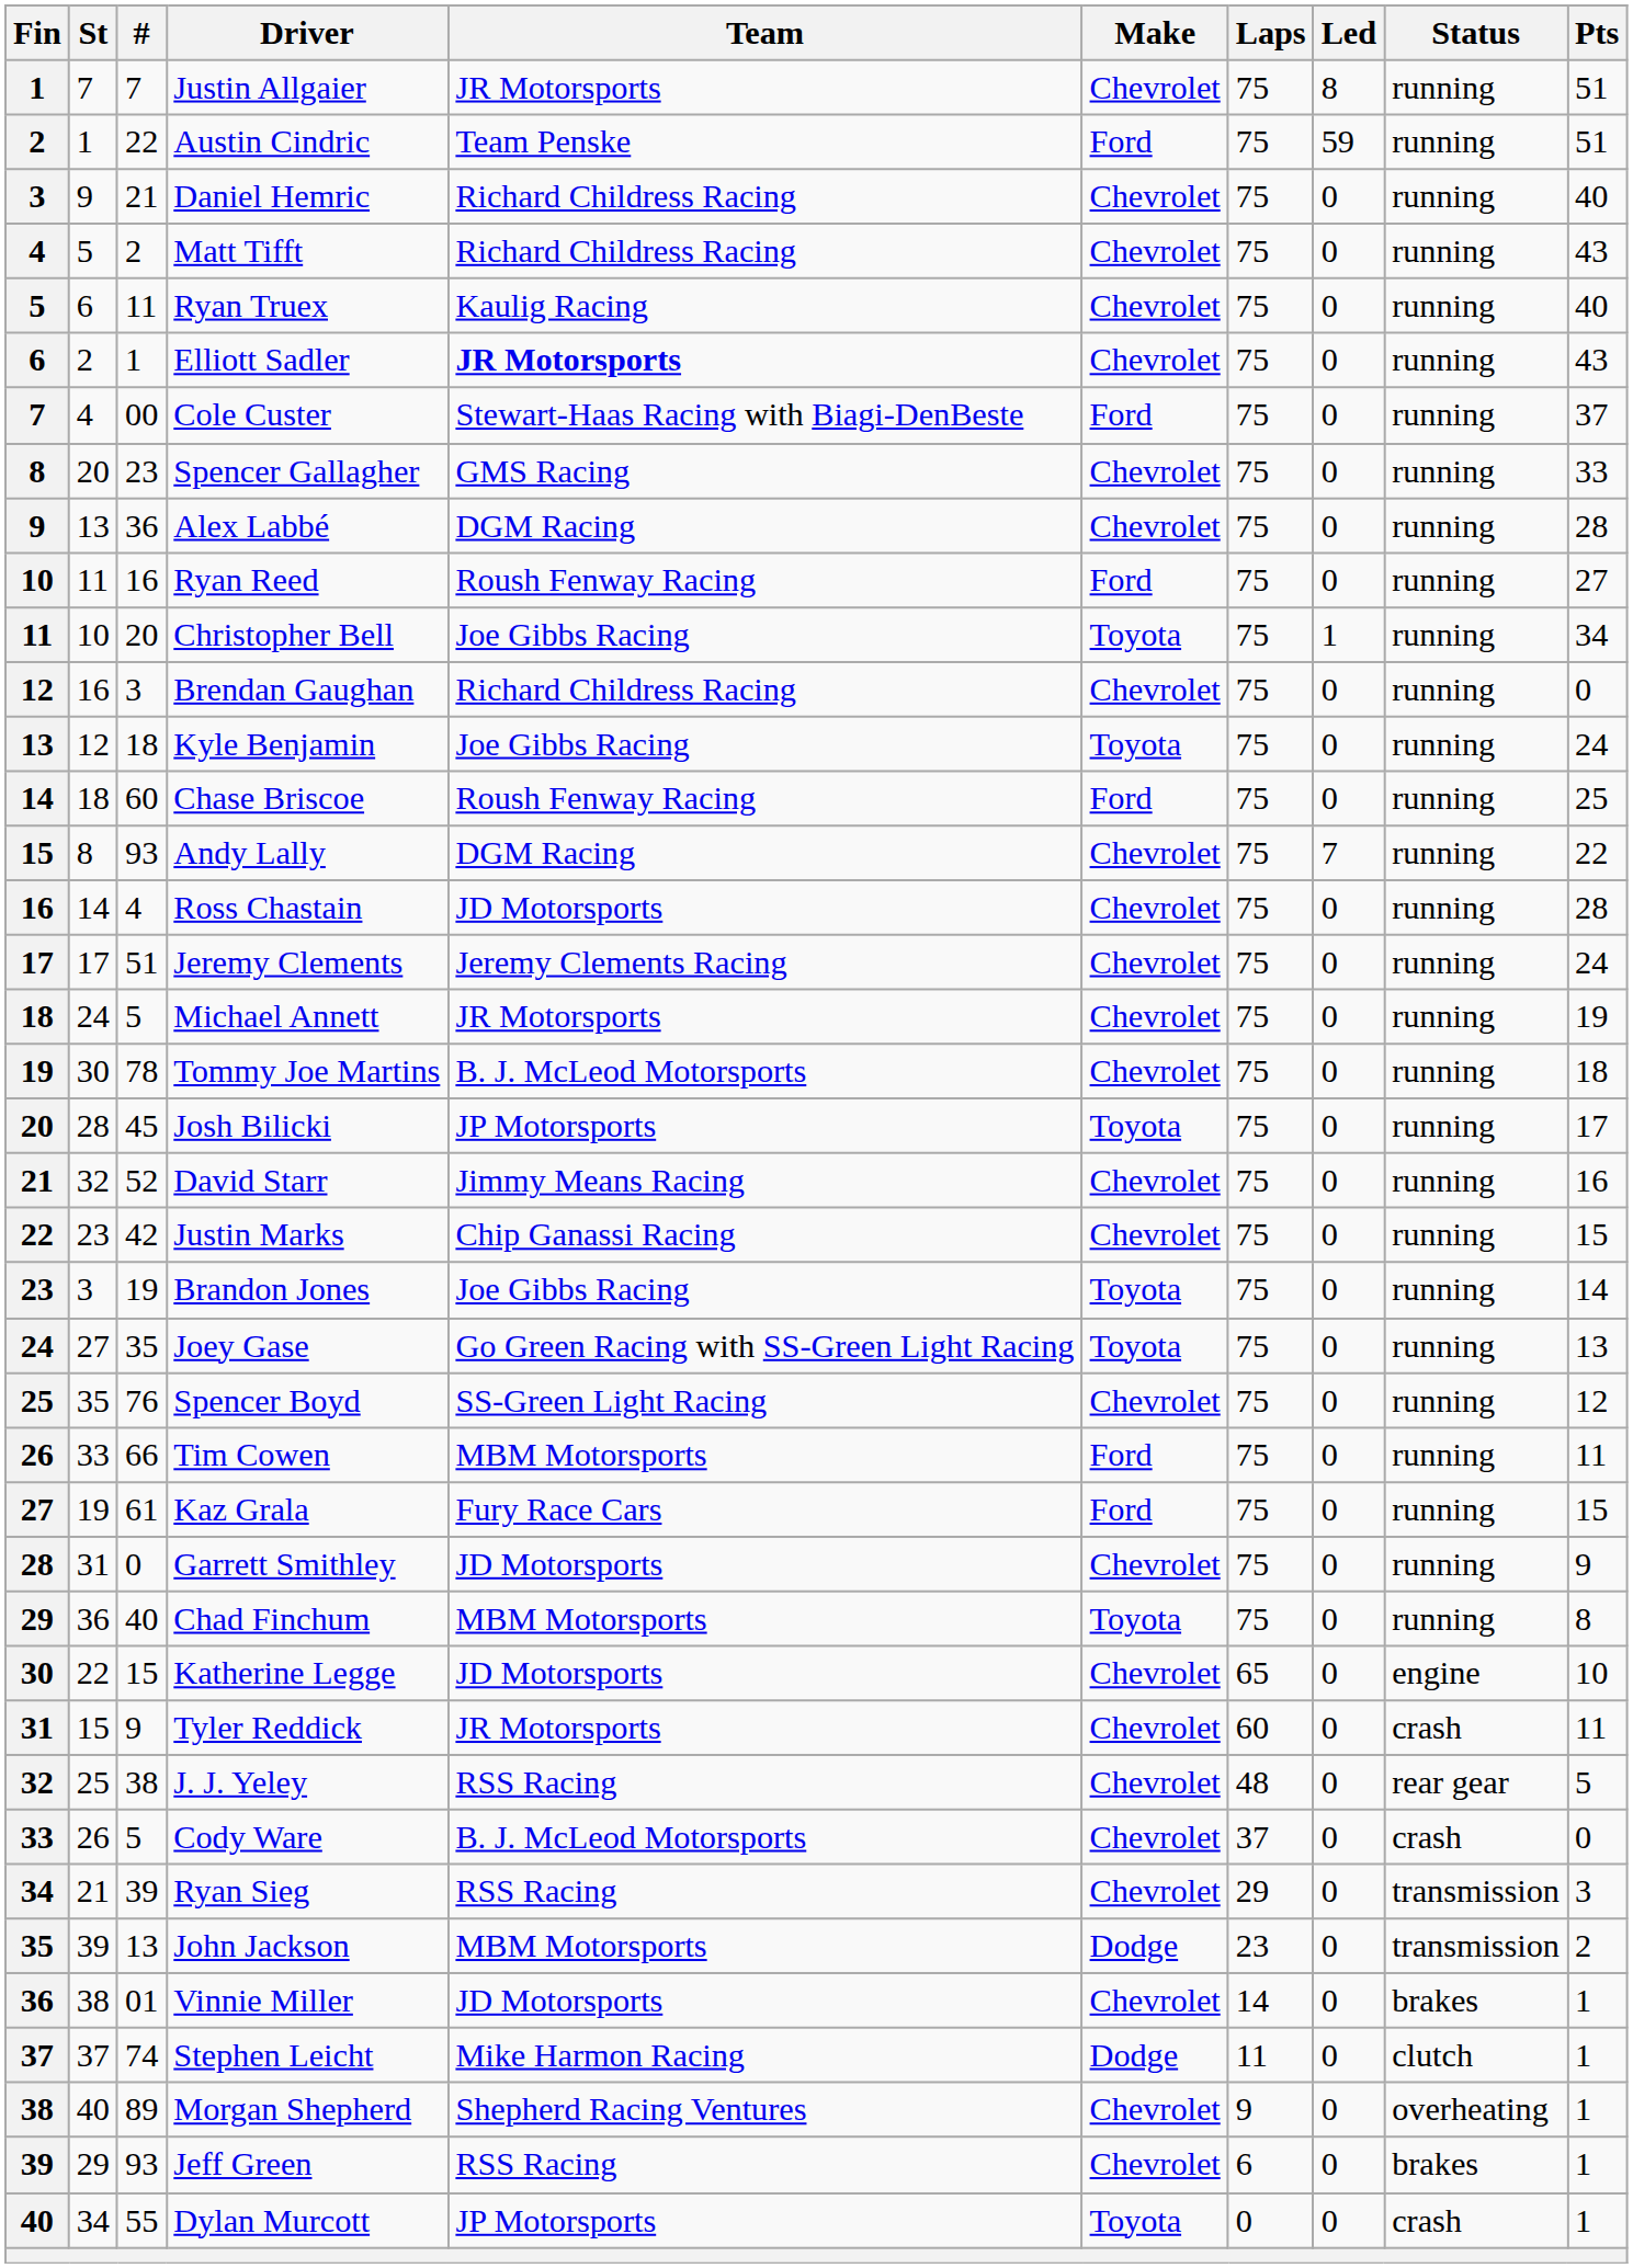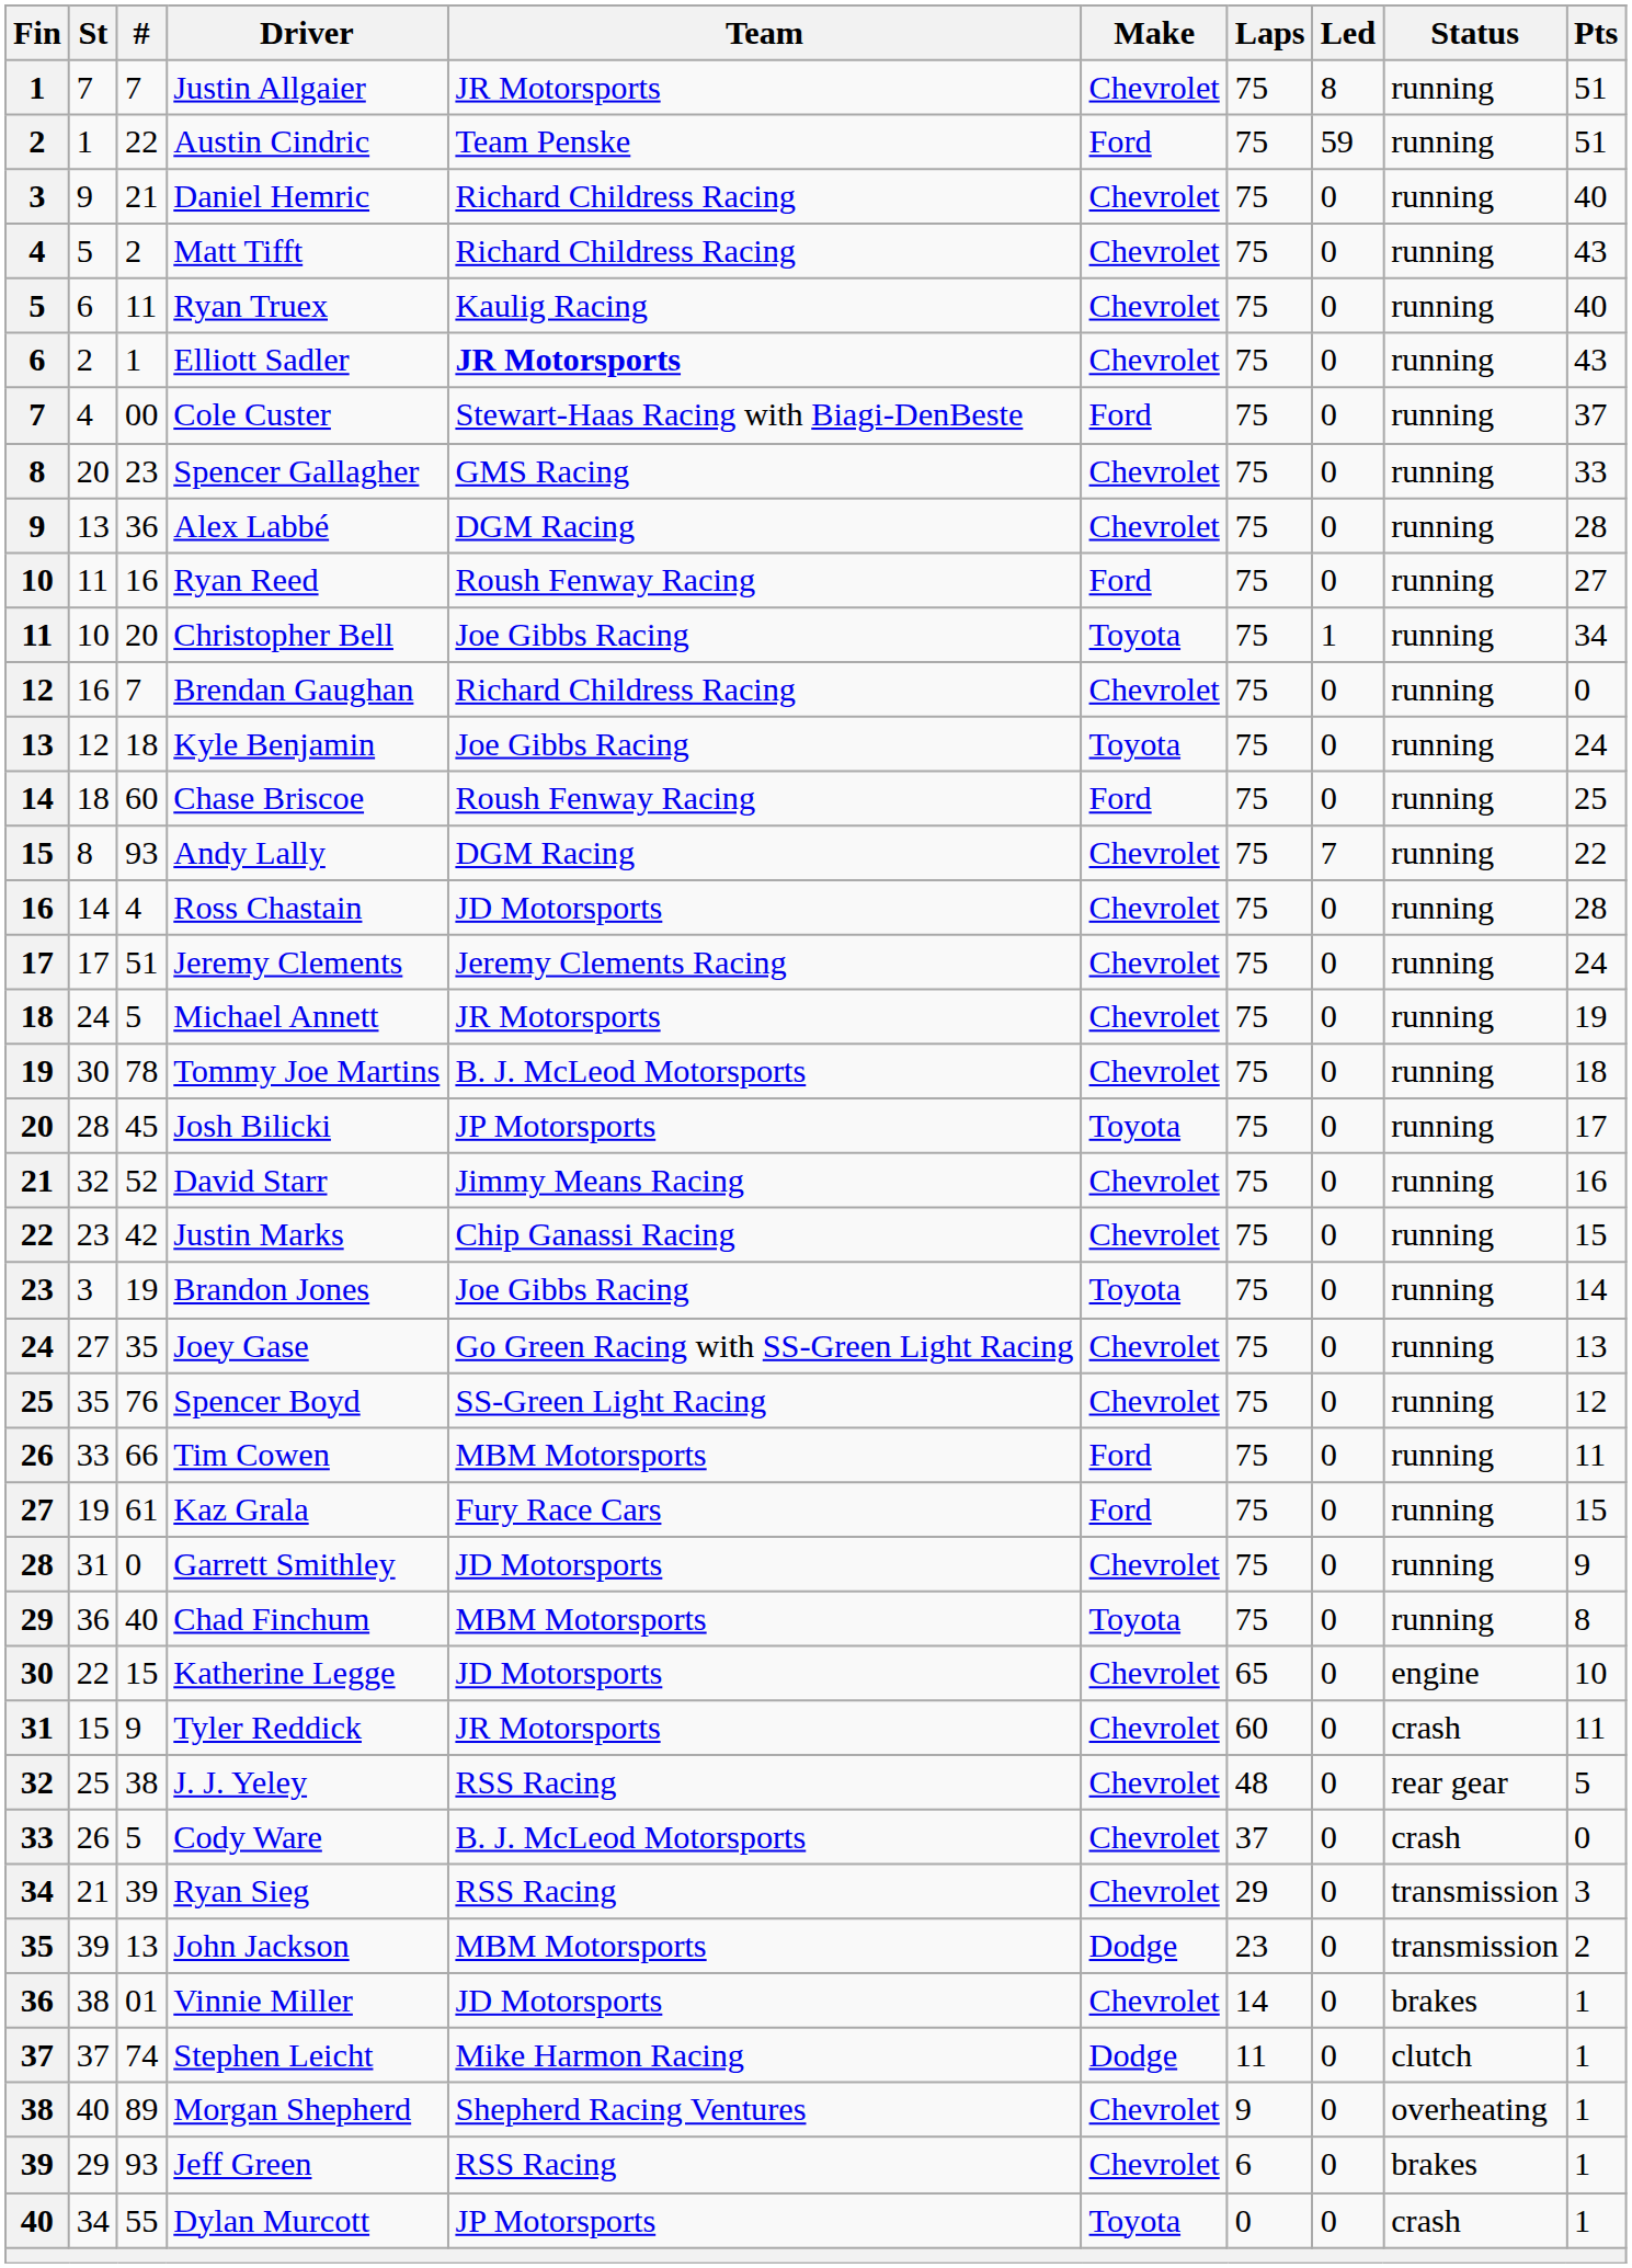Brendan Gaughan | #: 3 -> 7
Joey Gase | Make: Toyota -> Chevrolet
